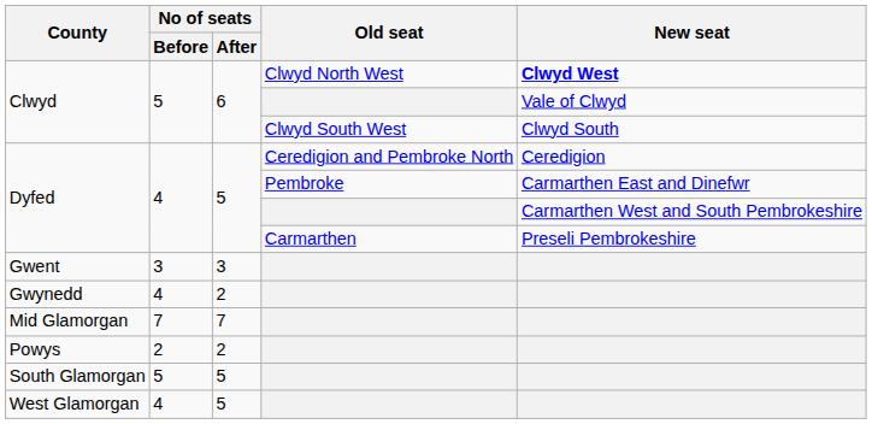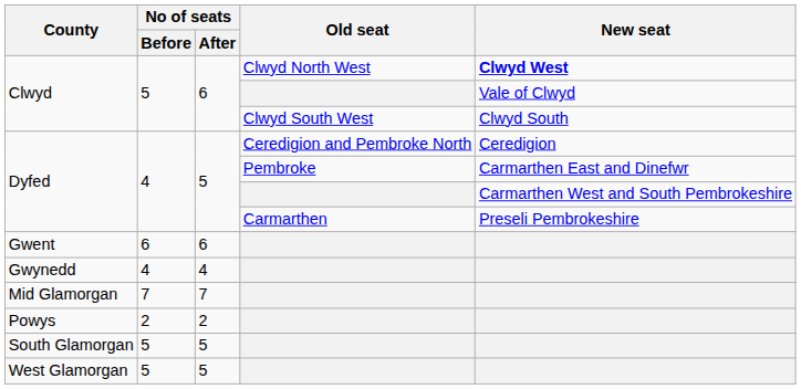Gwent | No of seats / Before: 3 -> 6
Gwent | No of seats / After: 3 -> 6
Gwynedd | No of seats / After: 2 -> 4
West Glamorgan | No of seats / Before: 4 -> 5
